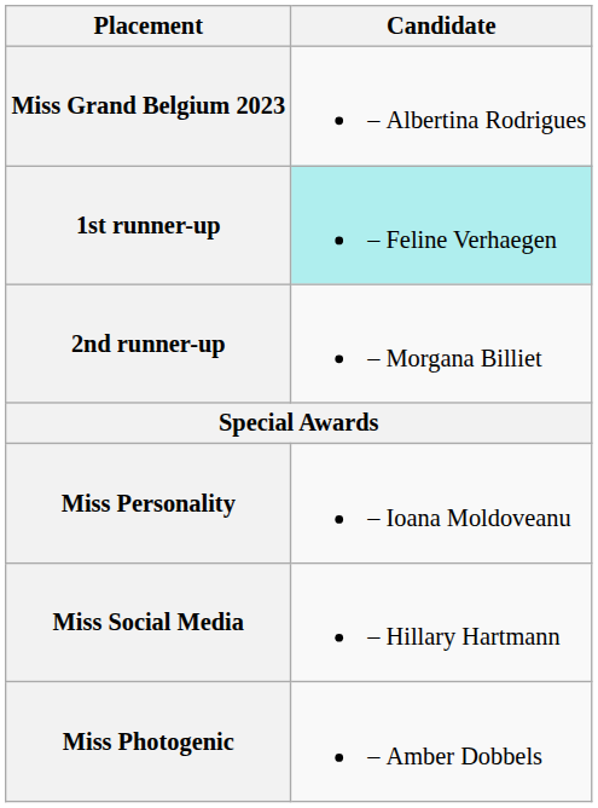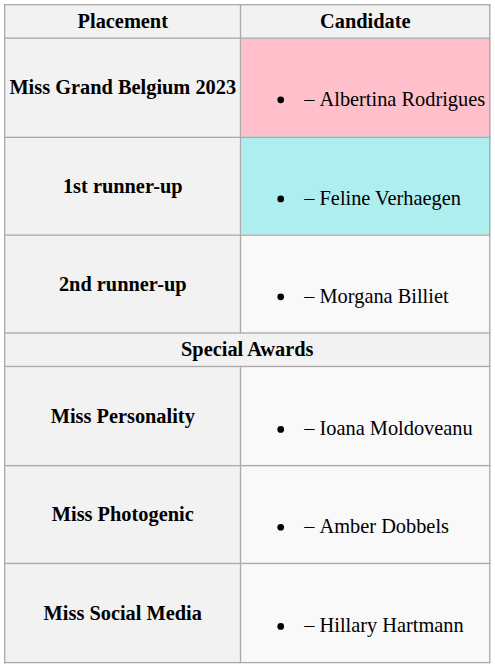Miss Grand Belgium 2023 | Candidate: no background -> pink background
rows swapped: Miss Social Media <-> Miss Photogenic
